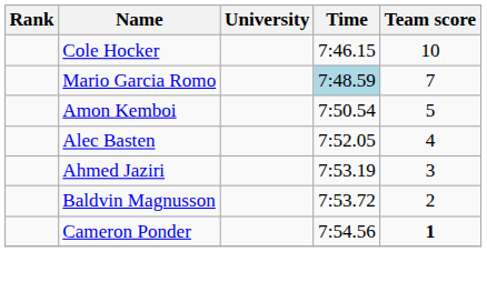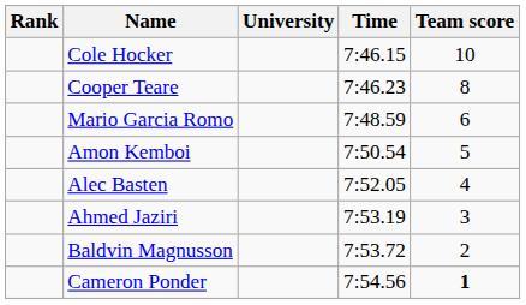+ row: Cooper Teare | 7:46.23 | 8
Mario Garcia Romo | Time: lightblue background -> no background
Mario Garcia Romo | Team score: 7 -> 6
